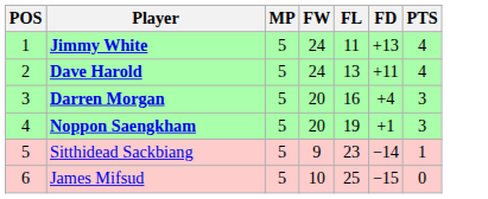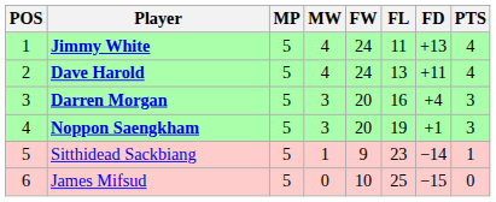+ column: MW | 4 | 4 | 3 | 3 | 1 | 0
